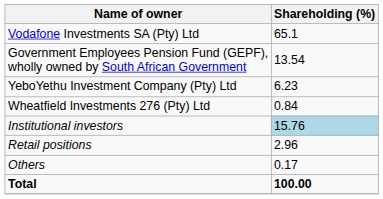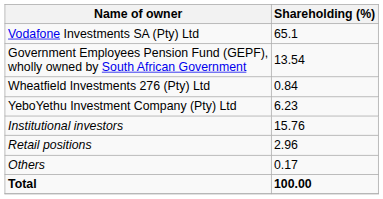rows swapped: YeboYethu Investment Company (Pty) Ltd <-> Wheatfield Investments 276 (Pty) Ltd
Institutional investors | Shareholding (%): lightblue background -> no background
